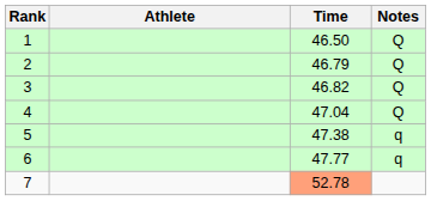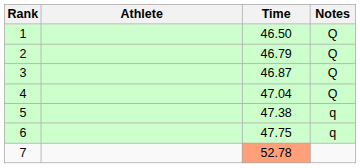3 | Time: 46.82 -> 46.87
6 | Time: 47.77 -> 47.75
